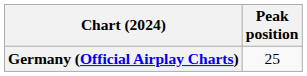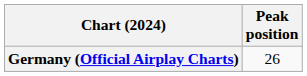Germany (Official Airplay Charts) | Peak position: 25 -> 26
